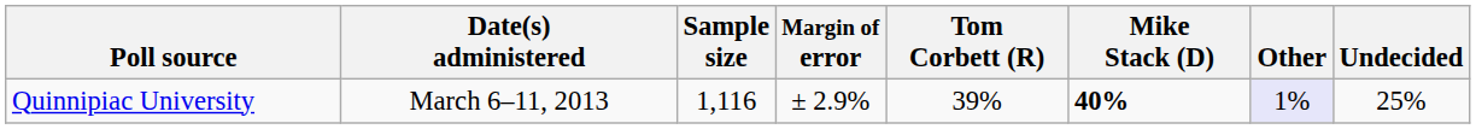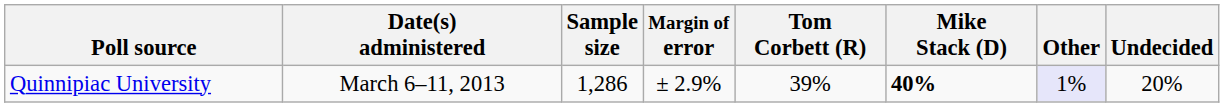Quinnipiac University | Sample size: 1,116 -> 1,286
Quinnipiac University | Undecided: 25% -> 20%
